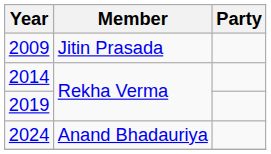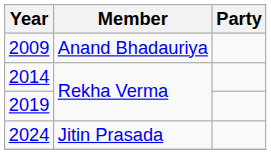2009 | Member: Jitin Prasada -> Anand Bhadauriya
2024 | Member: Anand Bhadauriya -> Jitin Prasada
